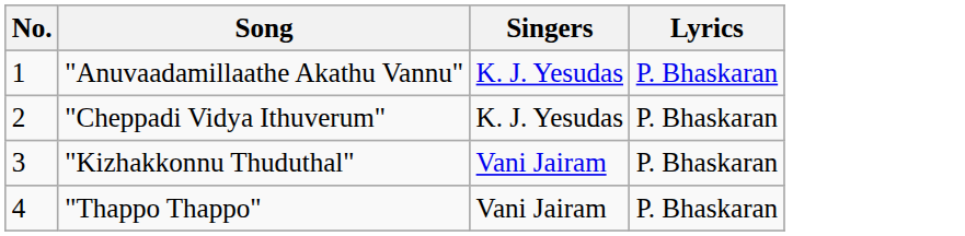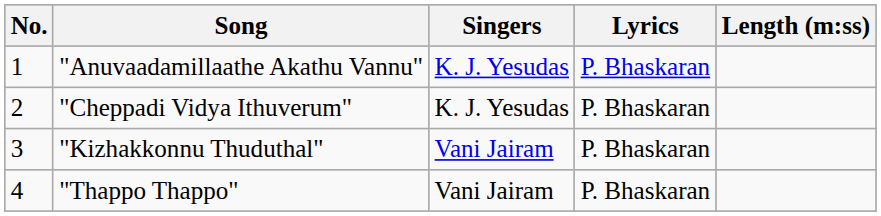+ column: Length (m:ss)
